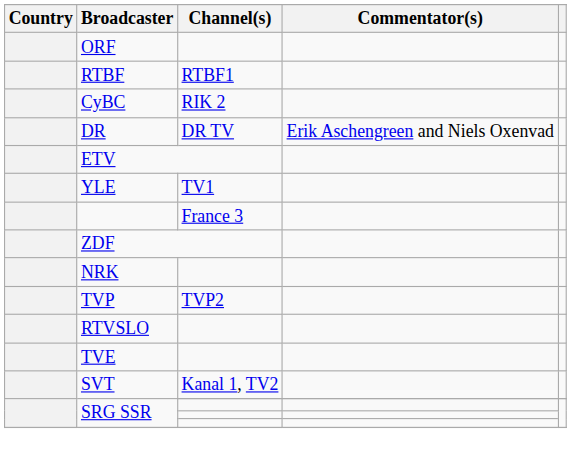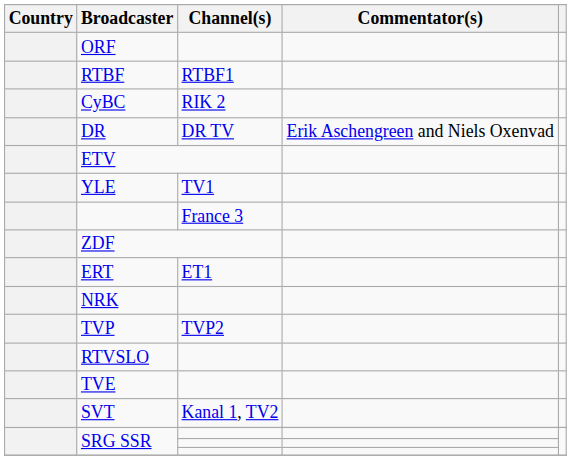+ row: ERT | ET1
